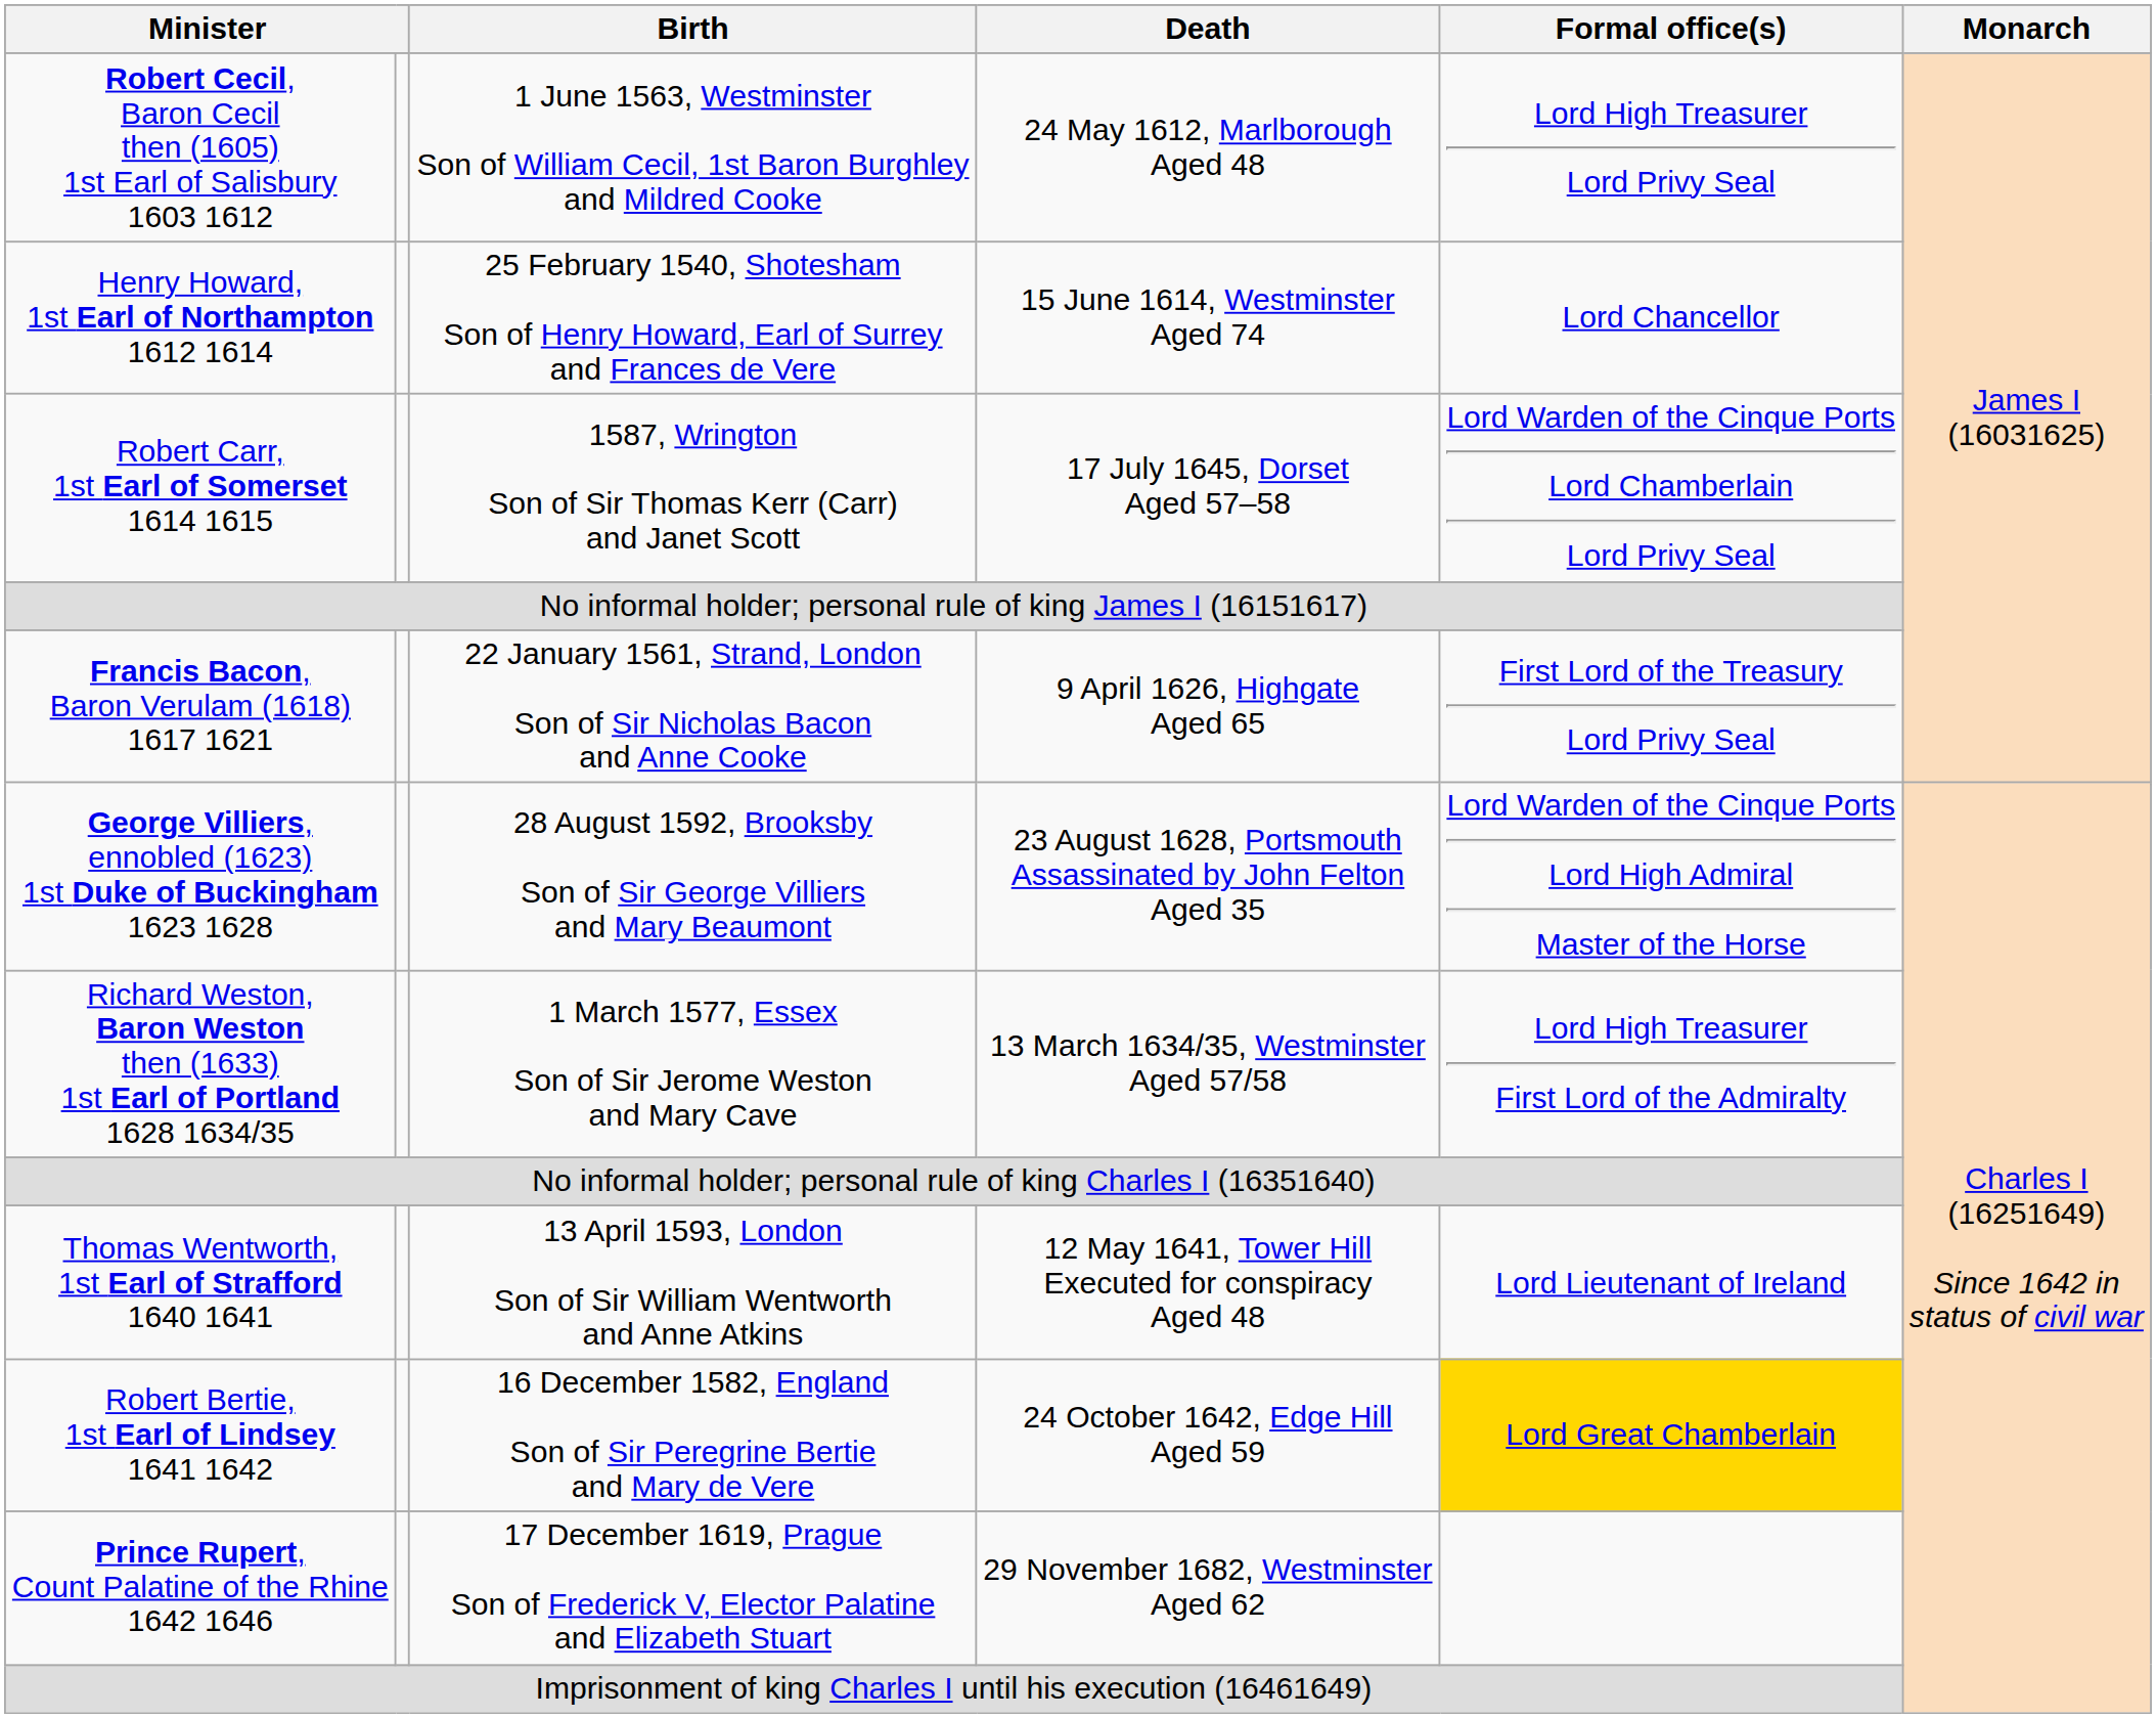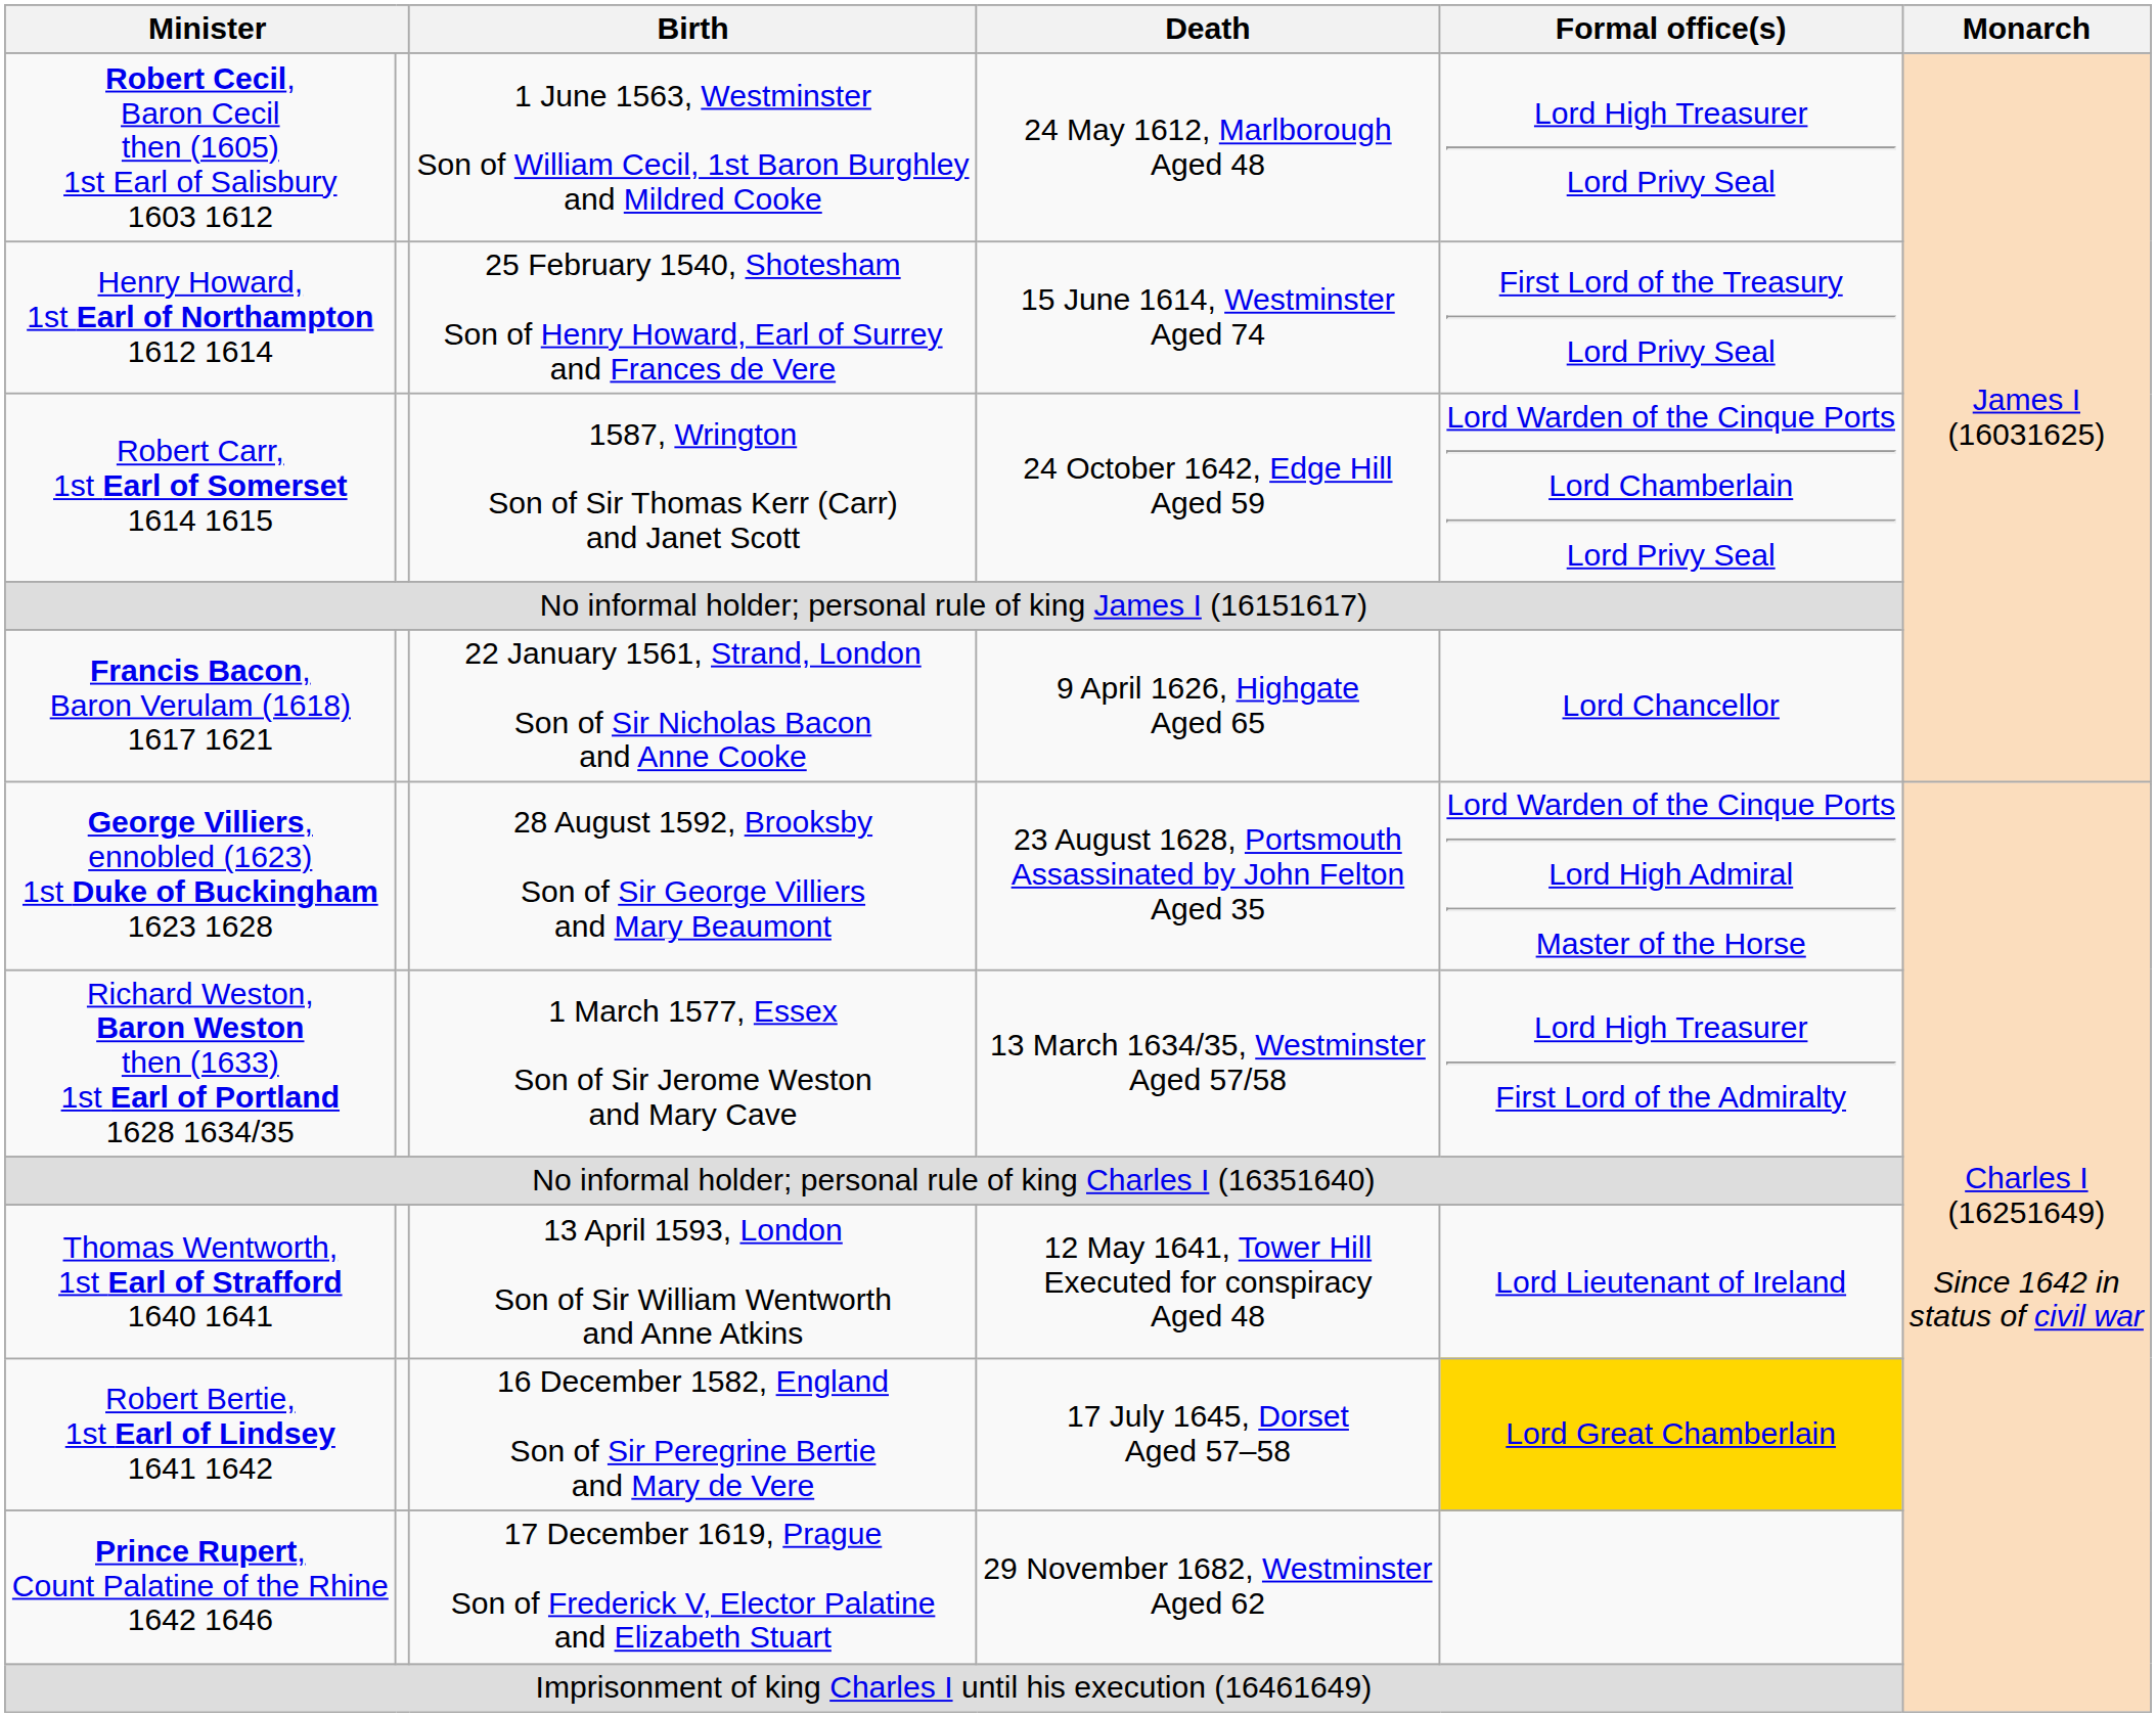Henry Howard, 1st Earl of Northampton 1612 1614 | Formal office(s): Lord Chancellor -> First Lord of the Treasury Lord Privy Seal
Robert Carr, 1st Earl of Somerset 1614 1615 | Death: 17 July 1645, Dorset Aged 57–58 -> 24 October 1642, Edge Hill Aged 59
Francis Bacon, Baron Verulam (1618) 1617 1621 | Formal office(s): First Lord of the Treasury Lord Privy Seal -> Lord Chancellor
Robert Bertie, 1st Earl of Lindsey 1641 1642 | Death: 24 October 1642, Edge Hill Aged 59 -> 17 July 1645, Dorset Aged 57–58
